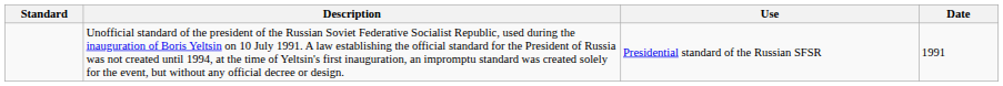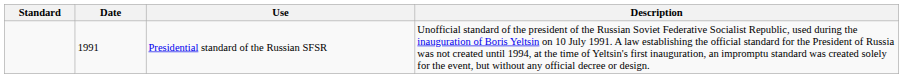columns swapped: Date <-> Description
